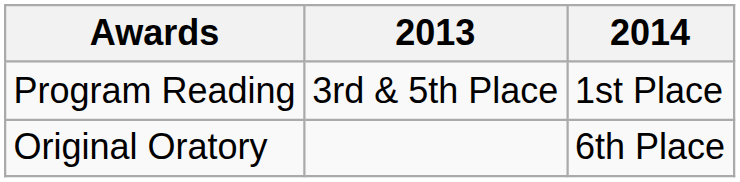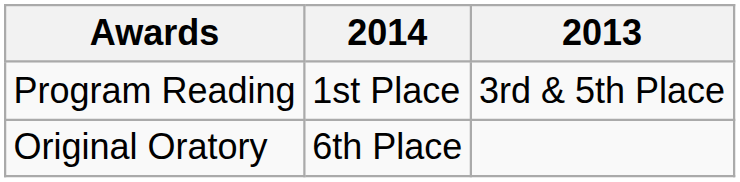columns swapped: 2014 <-> 2013
